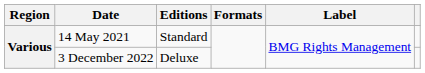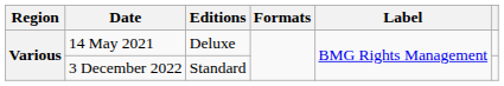14 May 2021 | Editions: Standard -> Deluxe
3 December 2022 | Editions: Deluxe -> Standard
